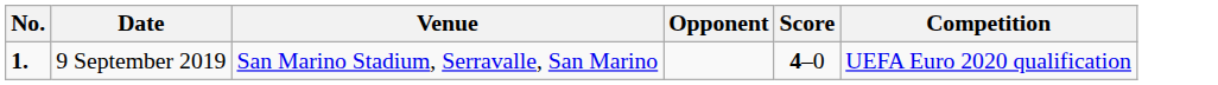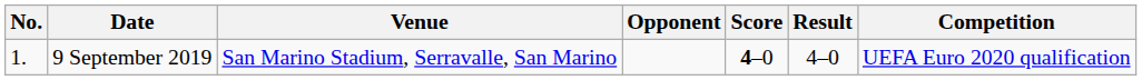+ column: Result | 4–0
9 September 2019 | No.: bold -> normal
